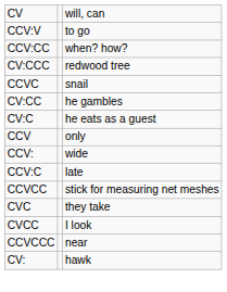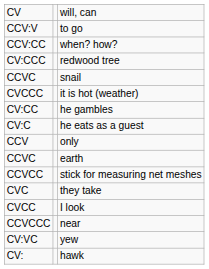+ row: CVCCC | it is hot (weather)
- row: CCV: | wide
+ row: CCVC | earth
- row: CCV:C | late
+ row: CV:VC | yew
